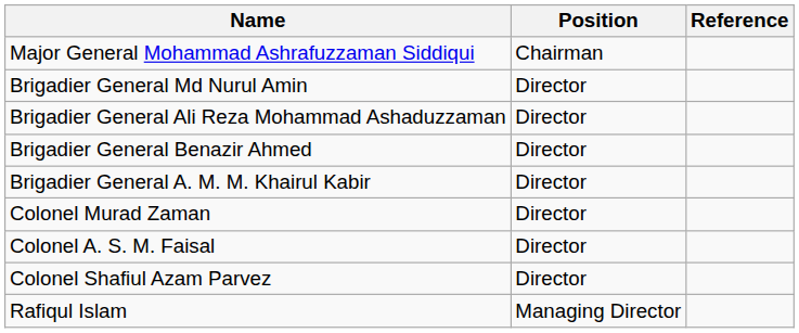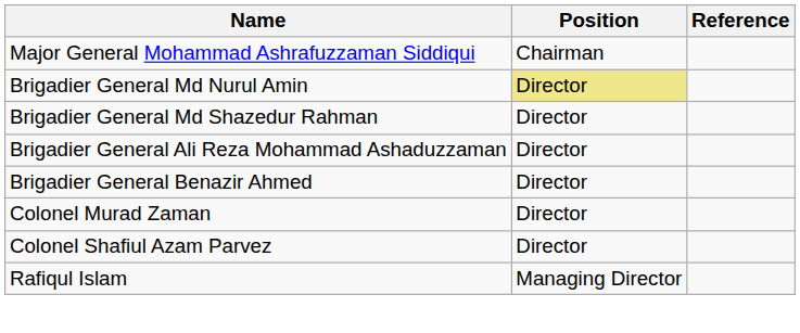Brigadier General Md Nurul Amin | Position: no background -> khaki background
+ row: Brigadier General Md Shazedur Rahman | Director
- row: Brigadier General A. M. M. Khairul Kabir | Director
- row: Colonel A. S. M. Faisal | Director
